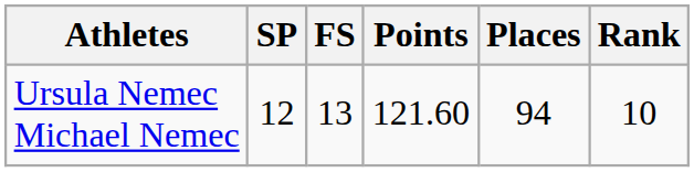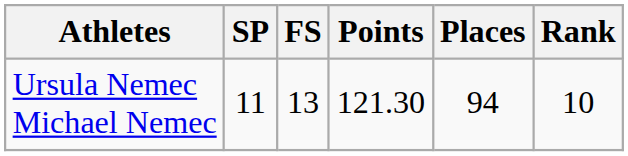Ursula Nemec Michael Nemec | SP: 12 -> 11
Ursula Nemec Michael Nemec | Points: 121.60 -> 121.30
